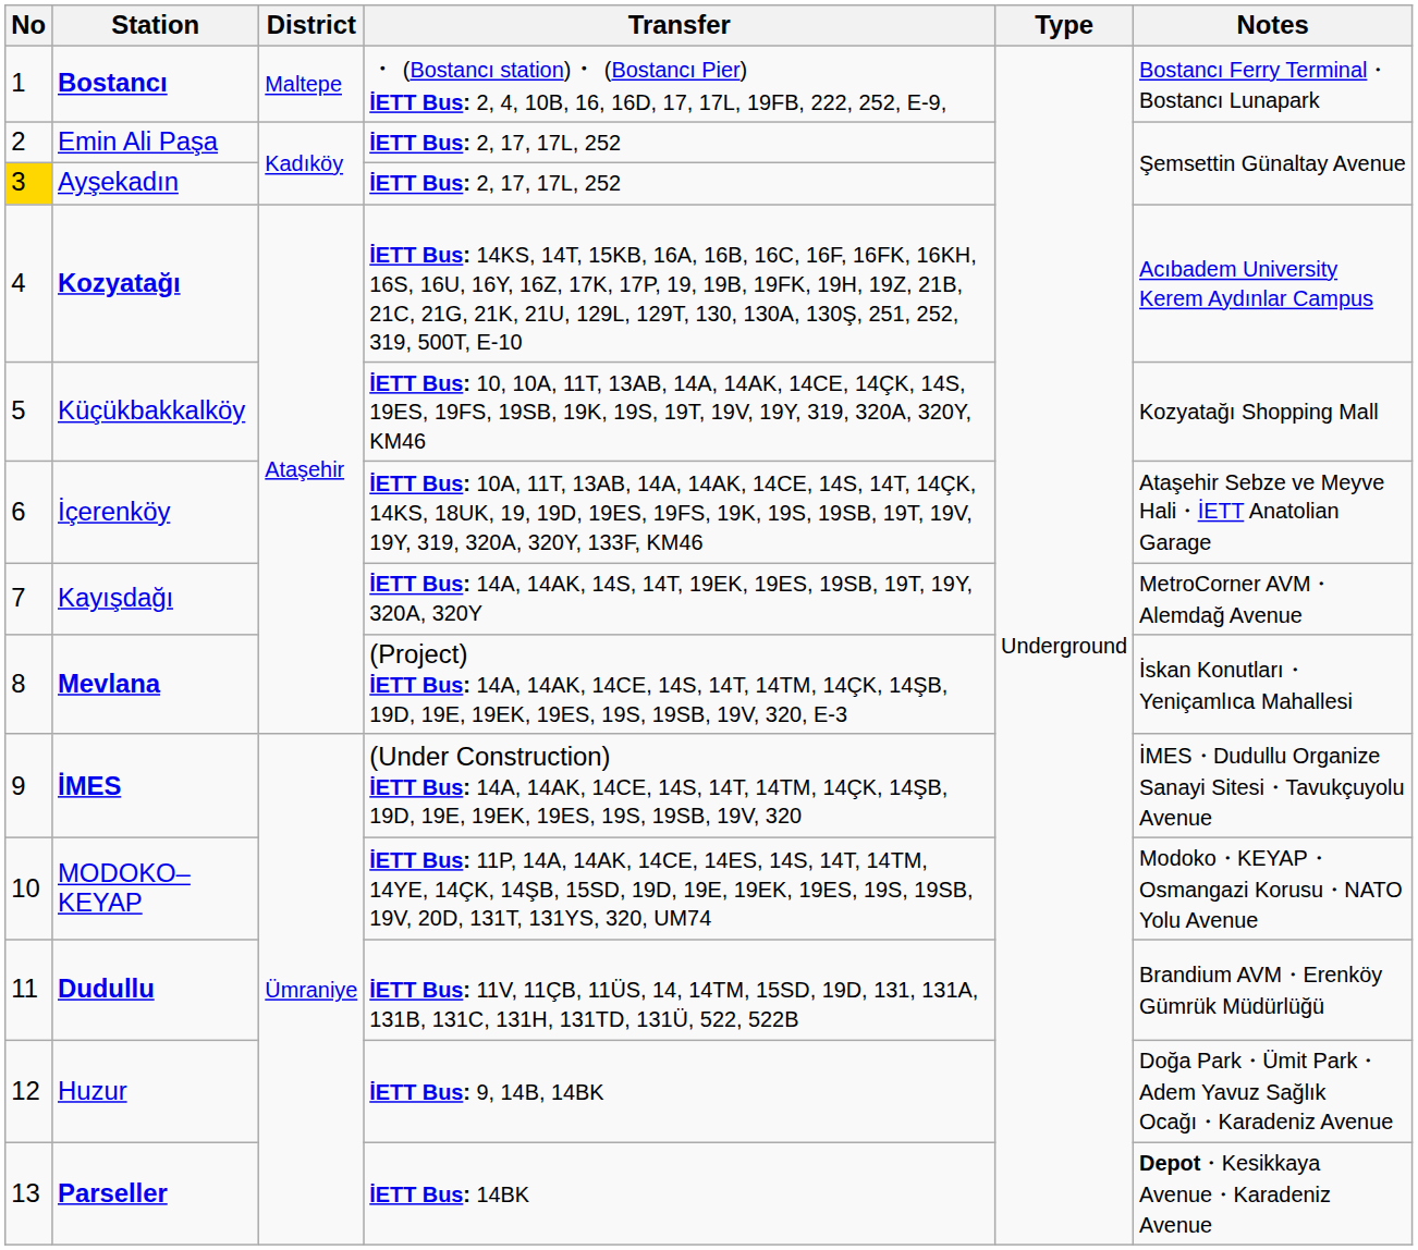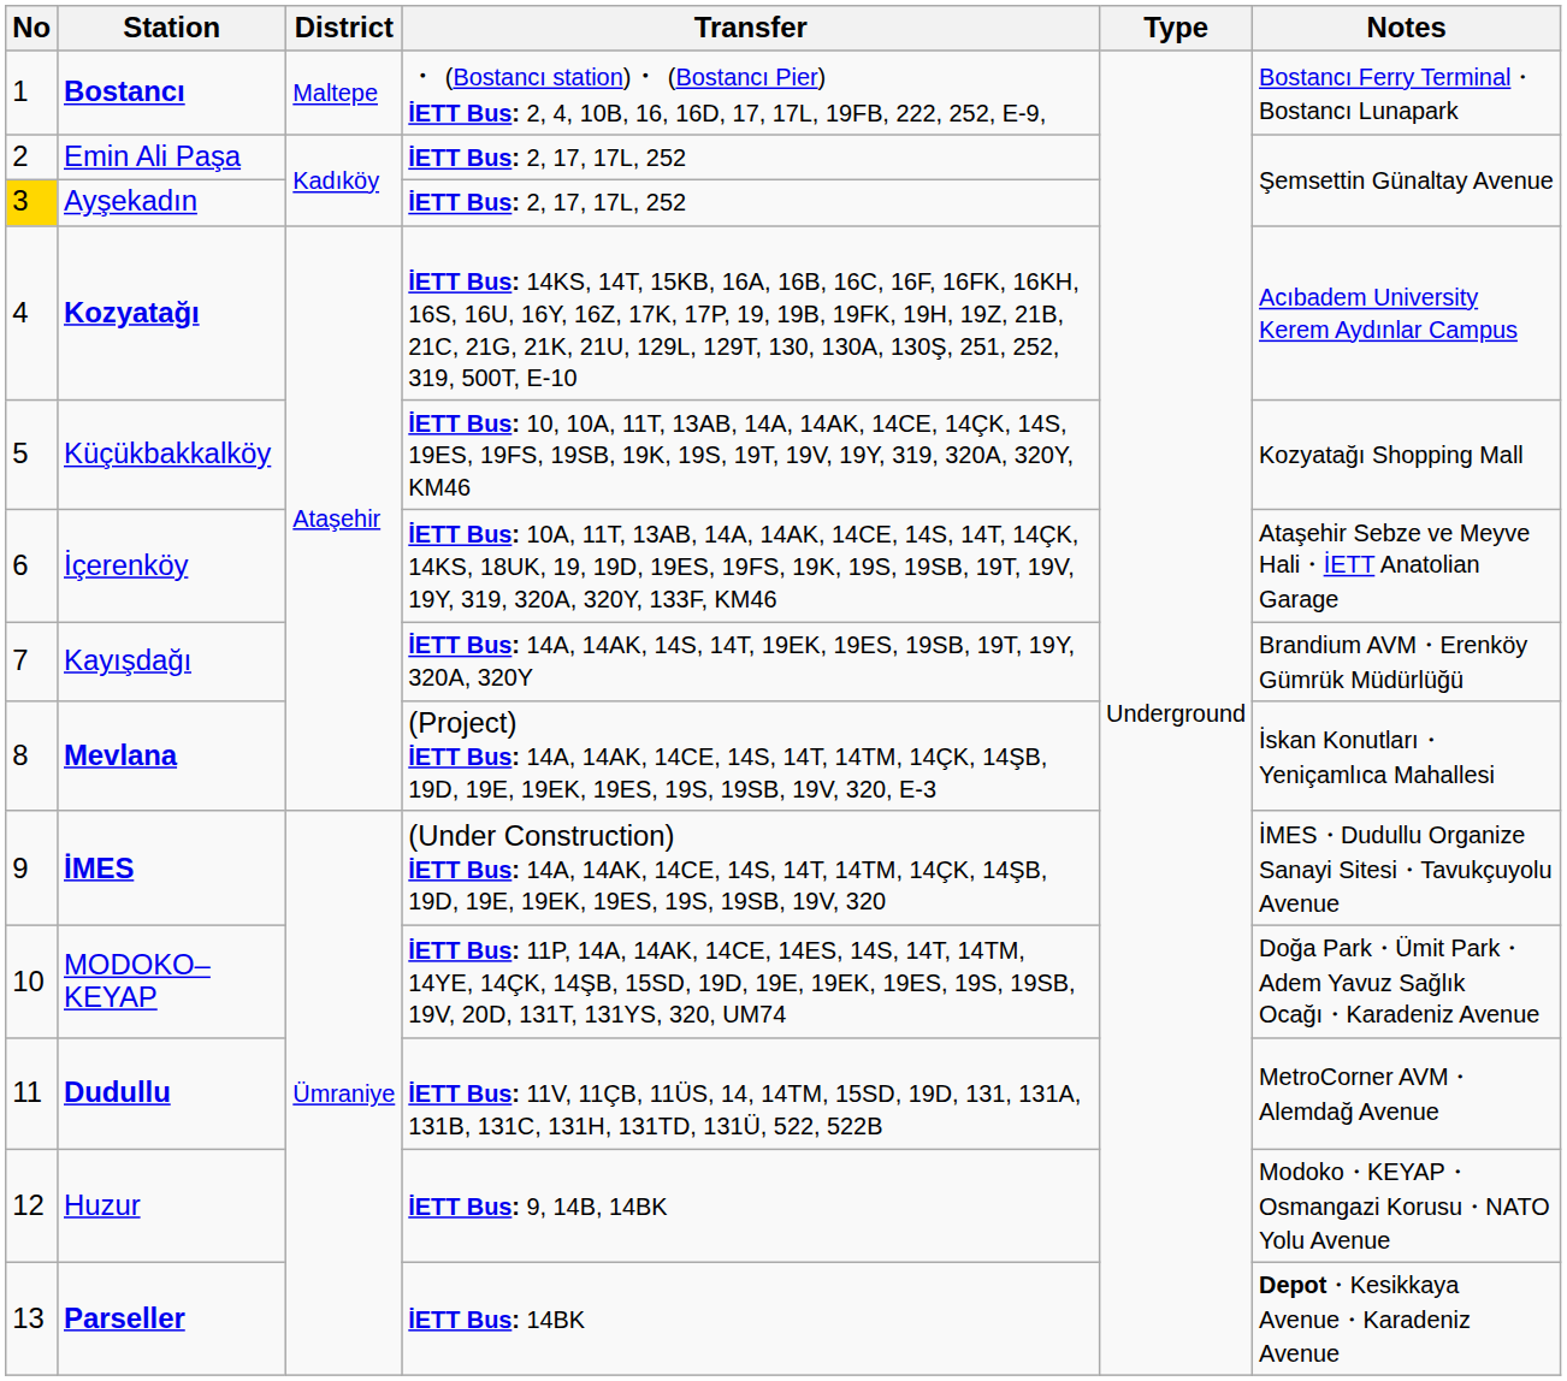Kayışdağı | Notes: MetroCorner AVM・Alemdağ Avenue -> Brandium AVM・Erenköy Gümrük Müdürlüğü
MODOKO–KEYAP | Notes: Modoko・KEYAP・Osmangazi Korusu・NATO Yolu Avenue -> Doğa Park・Ümit Park・Adem Yavuz Sağlık Ocağı・Karadeniz Avenue
Dudullu | Notes: Brandium AVM・Erenköy Gümrük Müdürlüğü -> MetroCorner AVM・Alemdağ Avenue
Huzur | Notes: Doğa Park・Ümit Park・Adem Yavuz Sağlık Ocağı・Karadeniz Avenue -> Modoko・KEYAP・Osmangazi Korusu・NATO Yolu Avenue
